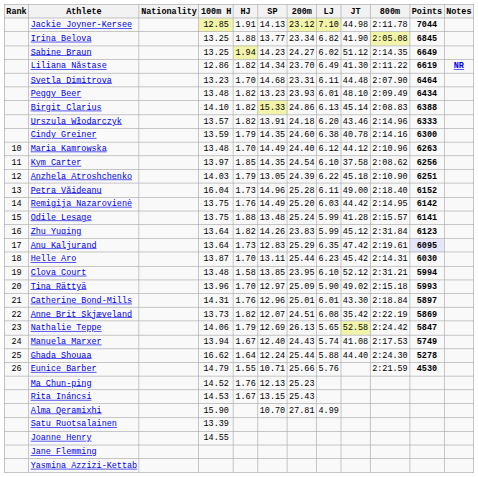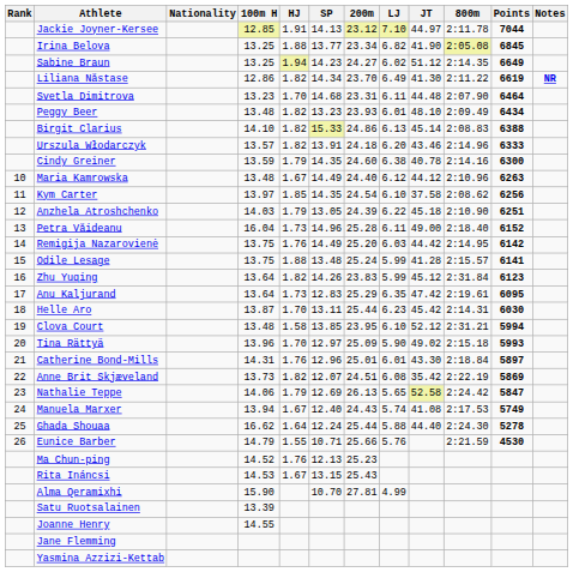Jackie Joyner-Kersee | JT: 44.98 -> 44.97
Maria Kamrowska | HJ: 1.70 -> 1.67
Anu Kaljurand | Points: lavender background -> no background
